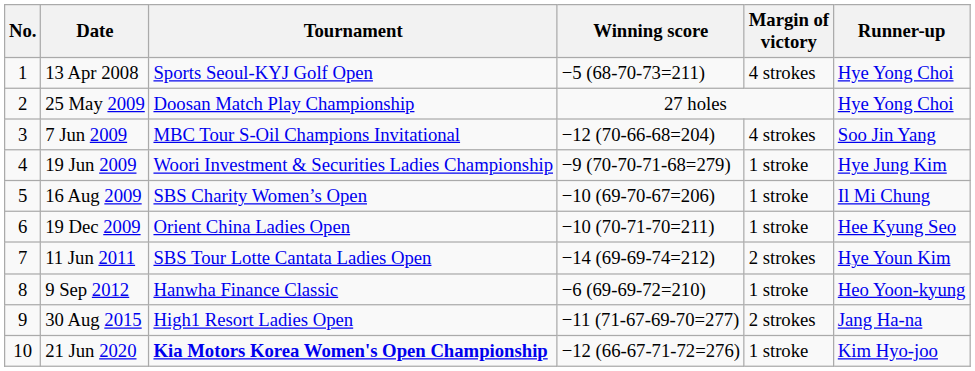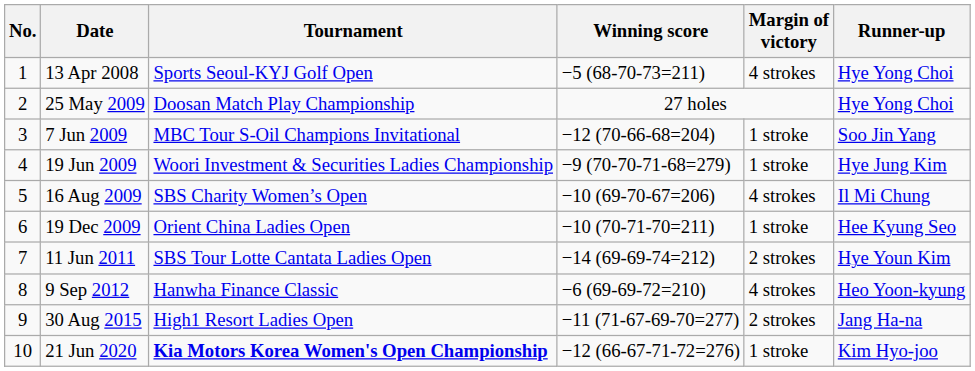7 Jun 2009 | Margin of victory: 4 strokes -> 1 stroke
16 Aug 2009 | Margin of victory: 1 stroke -> 4 strokes
9 Sep 2012 | Margin of victory: 1 stroke -> 4 strokes
